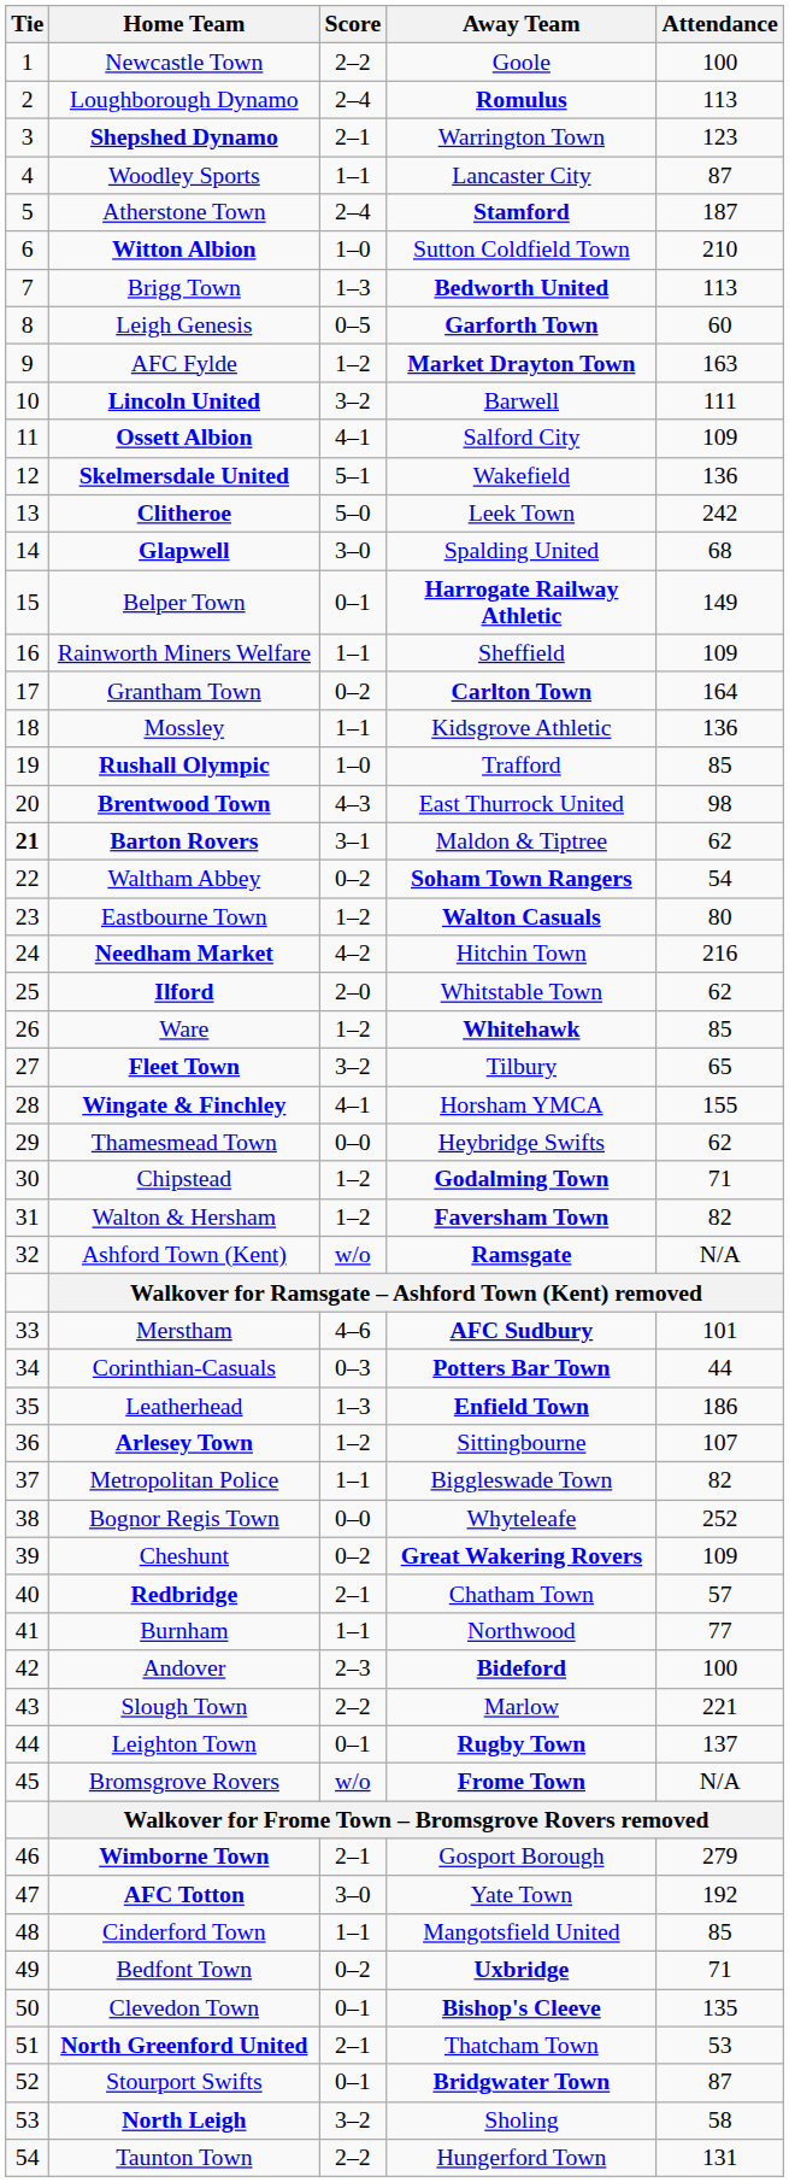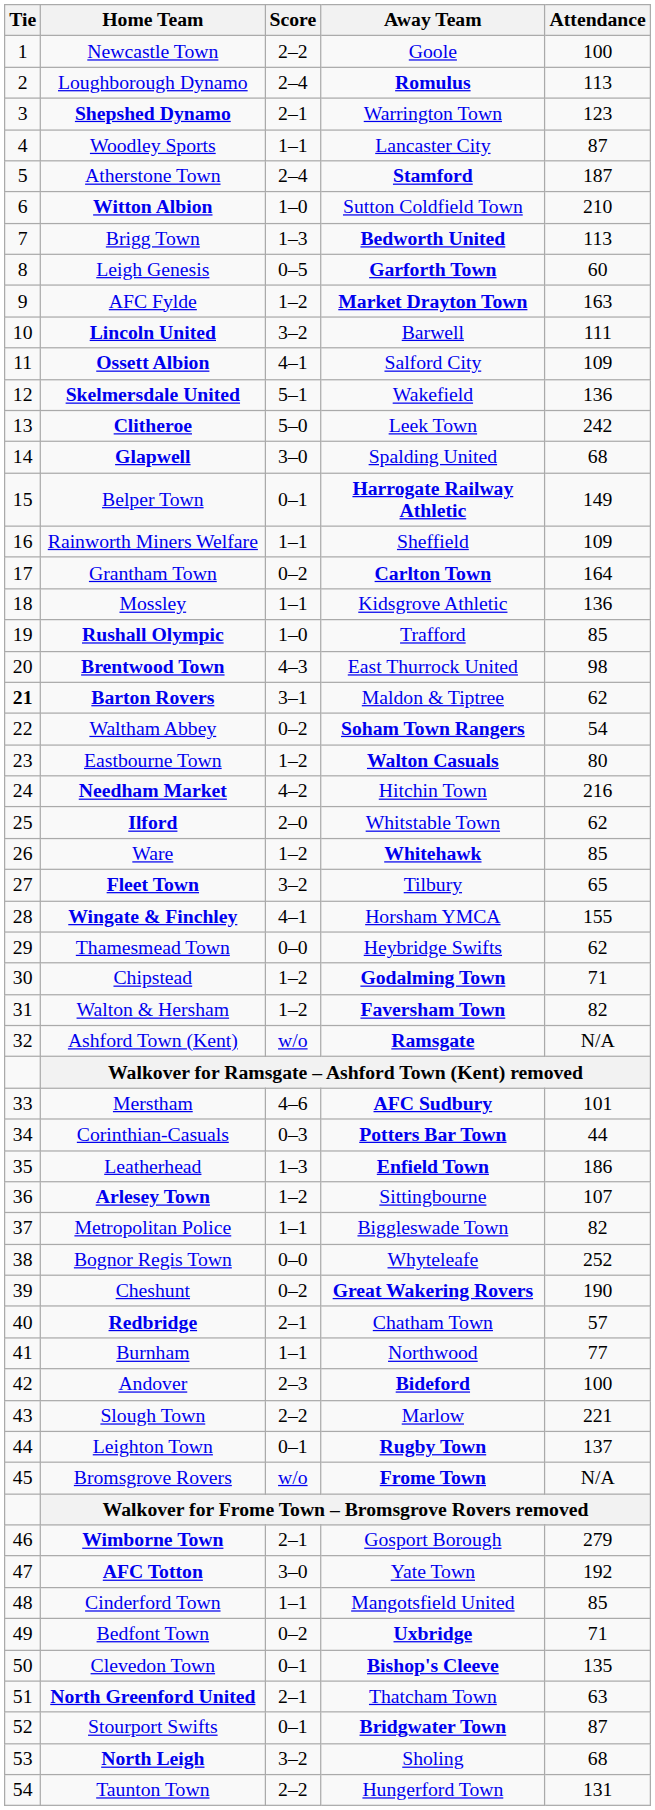Cheshunt | Attendance: 109 -> 190
North Greenford United | Attendance: 53 -> 63
North Leigh | Attendance: 58 -> 68
